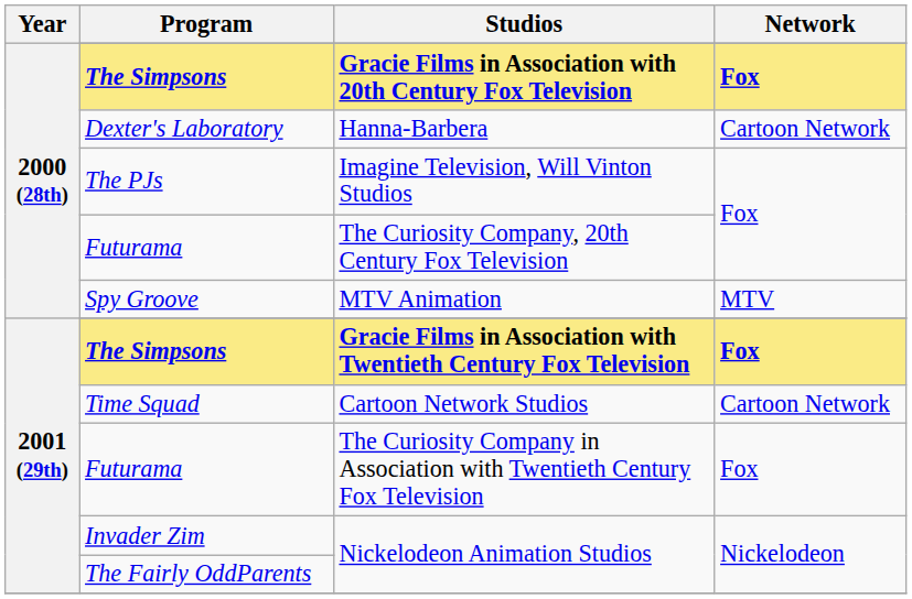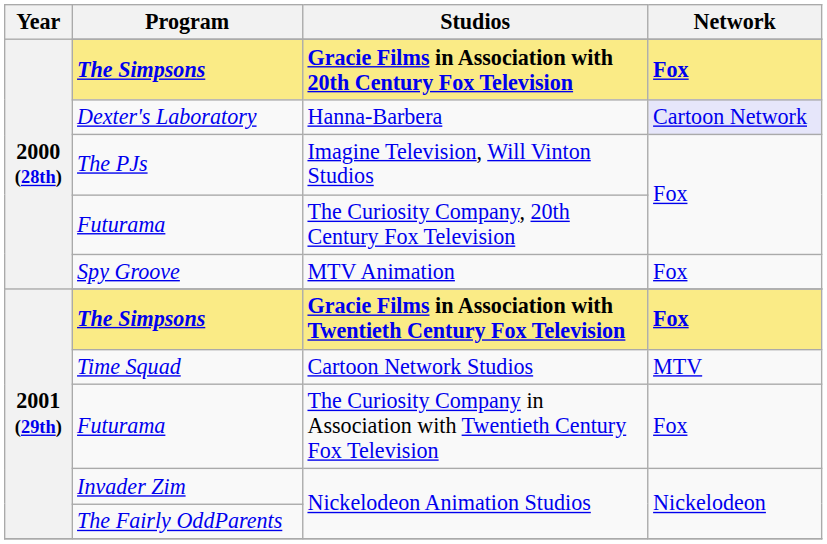Hanna-Barbera | Network: no background -> lavender background
MTV Animation | Network: MTV -> Fox
Cartoon Network Studios | Network: Cartoon Network -> MTV
